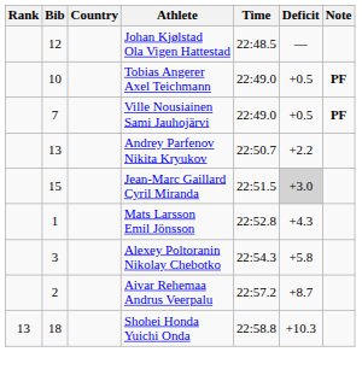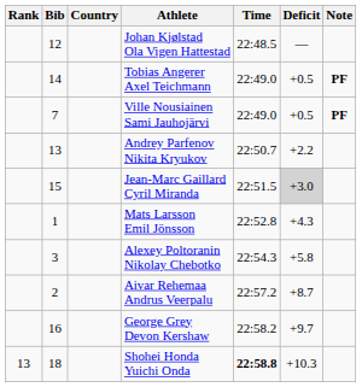Tobias Angerer Axel Teichmann | Bib: 10 -> 14
+ row: 16 | George Grey Devon Kershaw | 22:58.2 | +9.7
Shohei Honda Yuichi Onda | Time: normal -> bold
